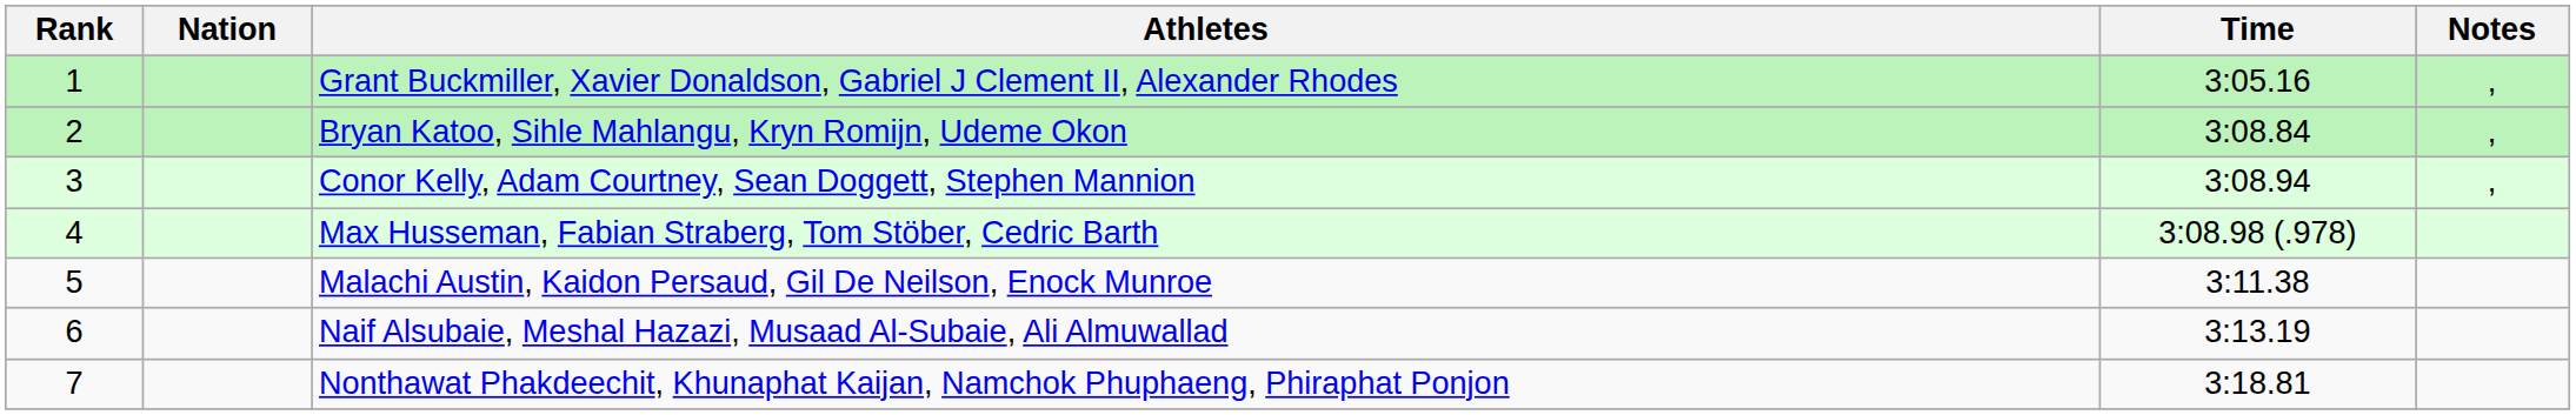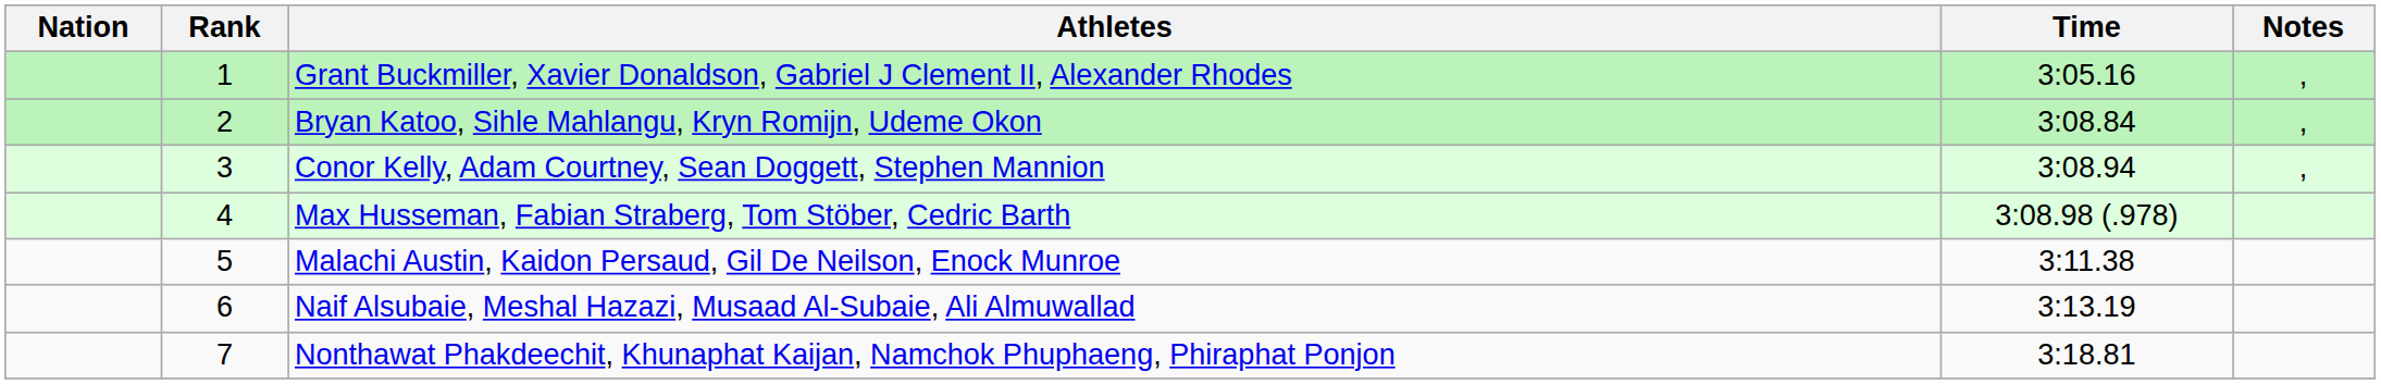columns swapped: Rank <-> Nation
